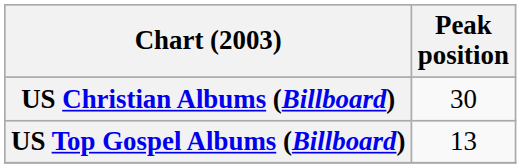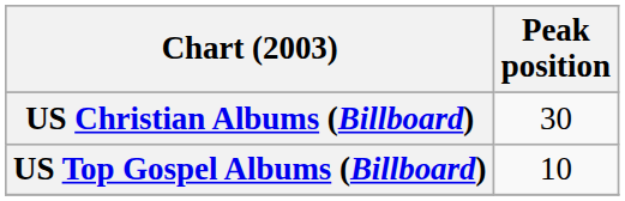US Top Gospel Albums (Billboard) | Peak position: 13 -> 10
